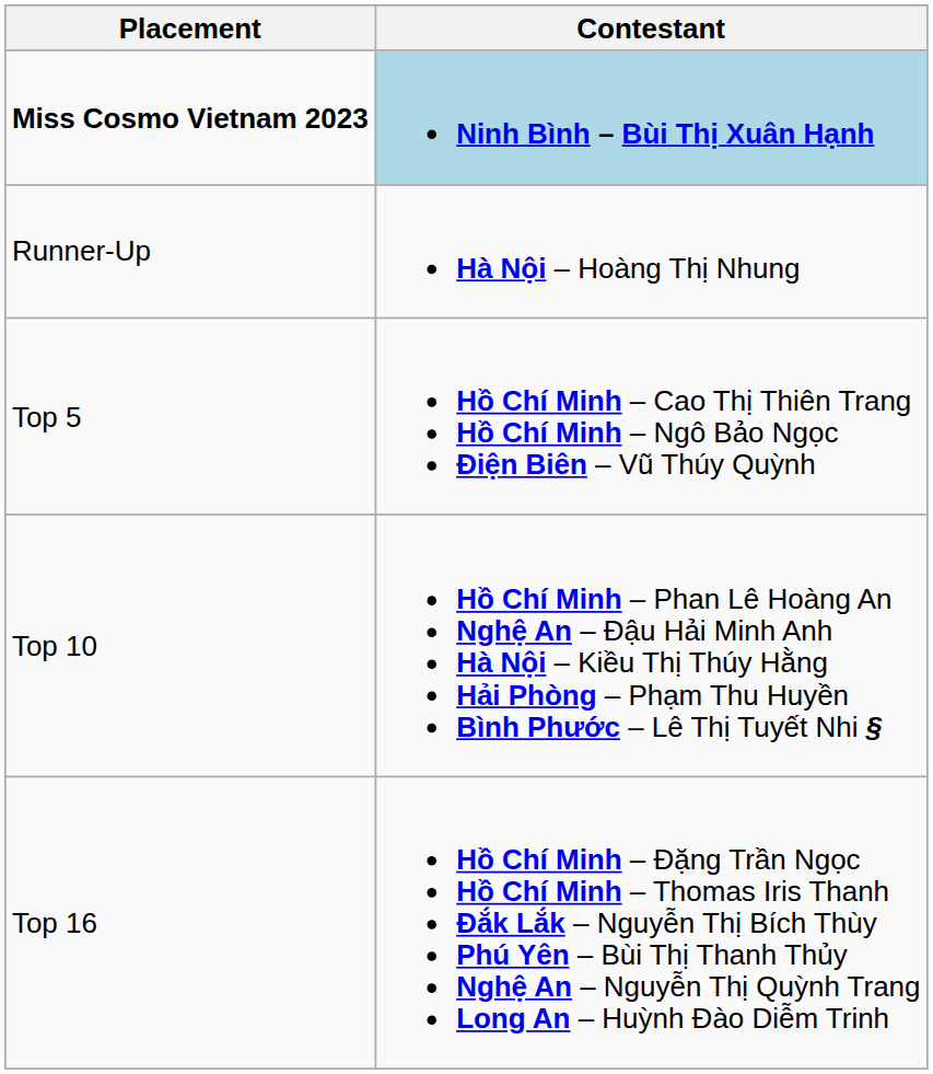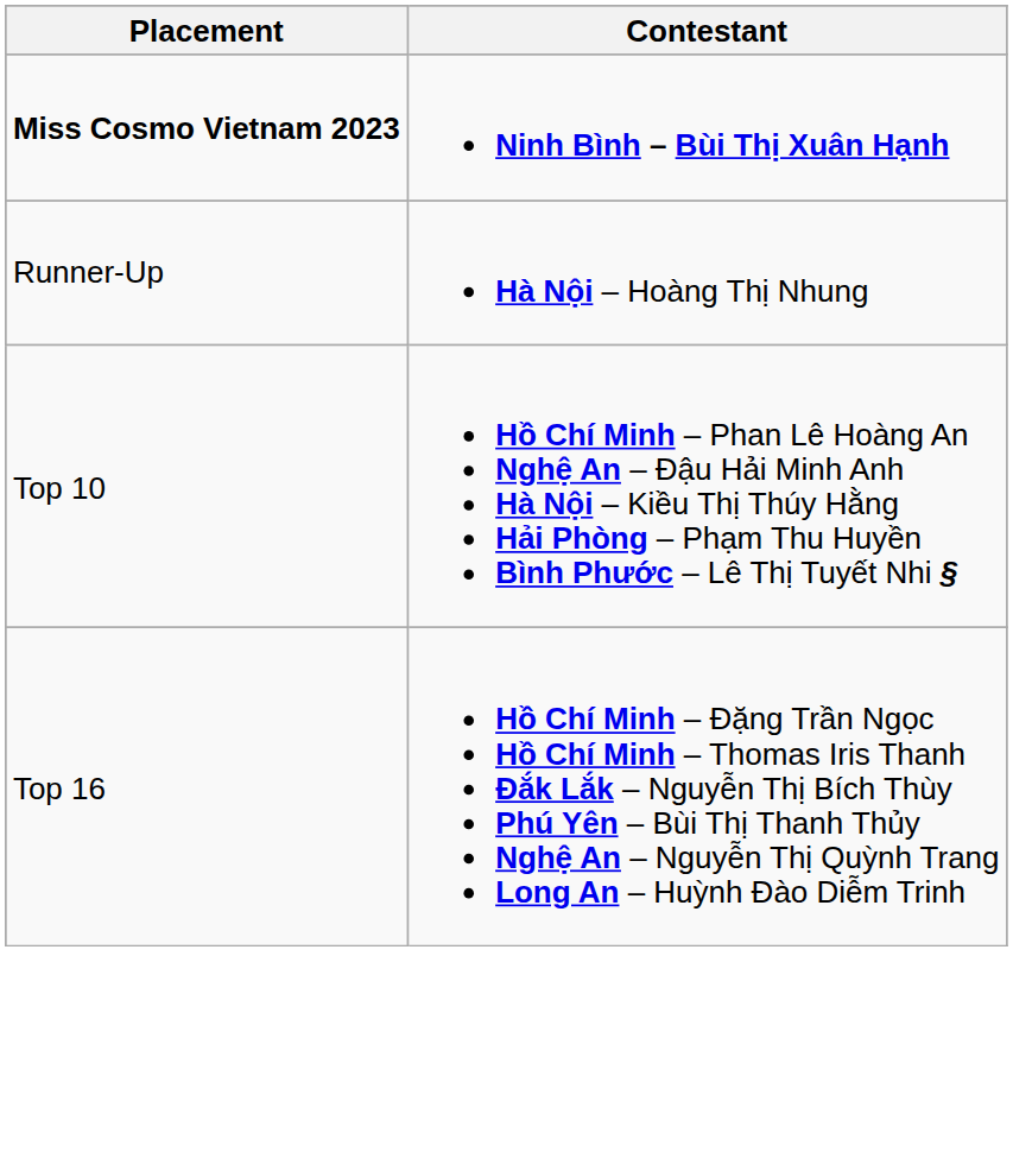Miss Cosmo Vietnam 2023 | Contestant: lightblue background -> no background
- row: Top 5 | Hồ Chí Minh – Cao Thị Thiên Trang Hồ Chí Minh – Ngô Bảo Ngọc Điện Biên – Vũ Thúy Quỳnh
